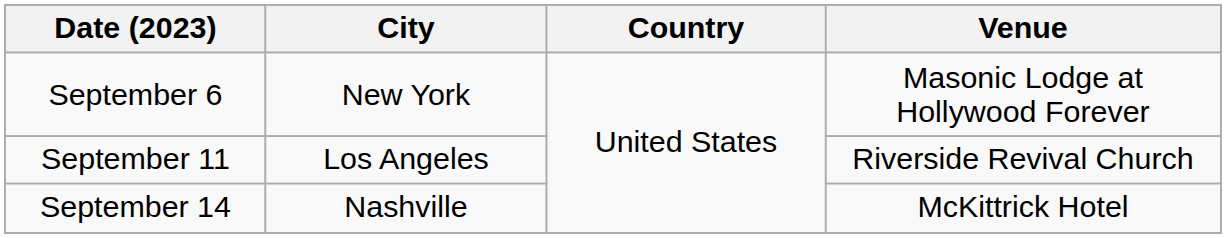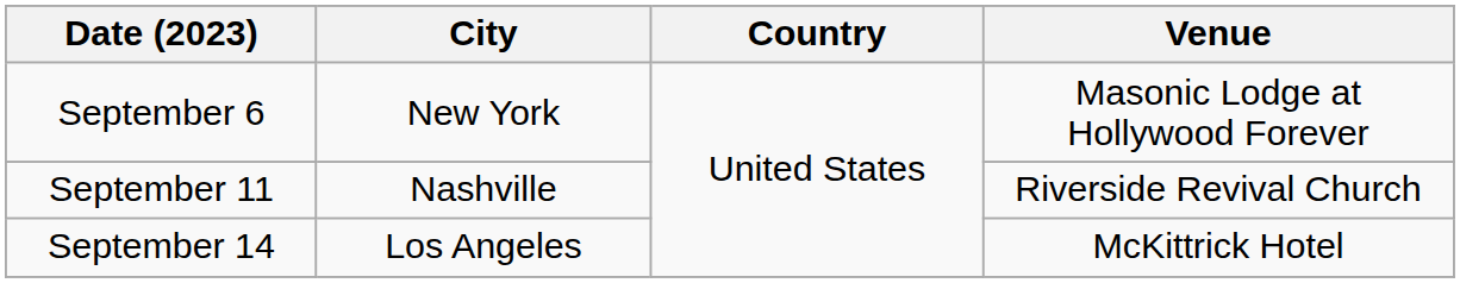September 11 | City: Los Angeles -> Nashville
September 14 | City: Nashville -> Los Angeles
